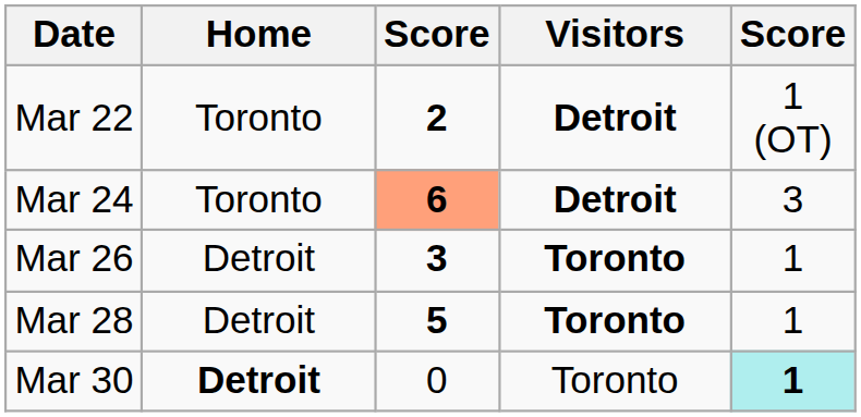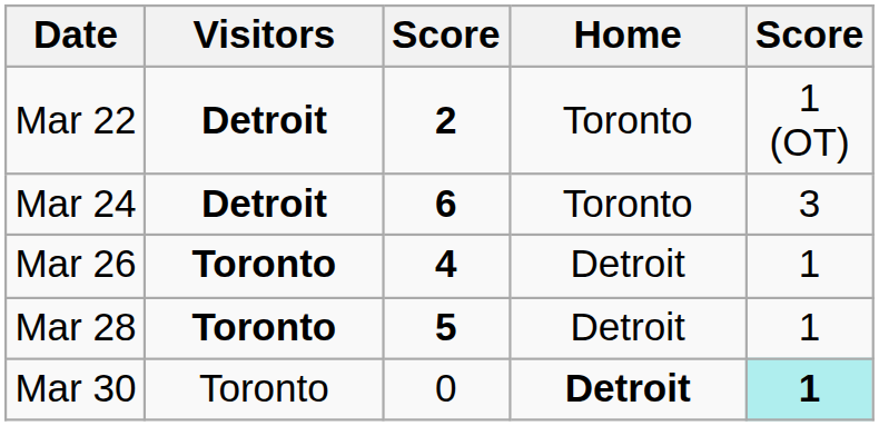columns swapped: Visitors <-> Home
Mar 24 | column 3: lightsalmon background -> no background
Mar 26 | column 3: 3 -> 4
